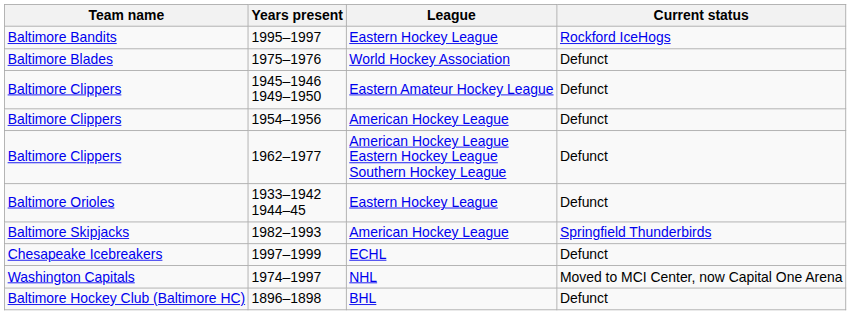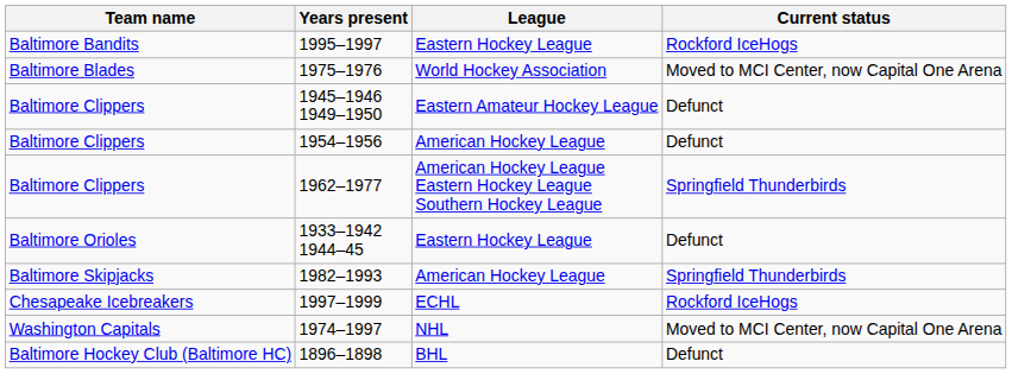1975–1976 | Current status: Defunct -> Moved to MCI Center, now Capital One Arena
1962–1977 | Current status: Defunct -> Springfield Thunderbirds
1997–1999 | Current status: Defunct -> Rockford IceHogs
